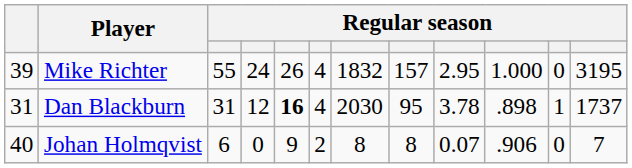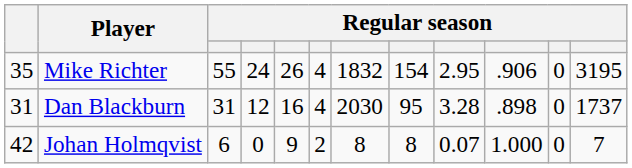Mike Richter | column 1: 39 -> 35
Mike Richter | column 8: 157 -> 154
Mike Richter | column 10: 1.000 -> .906
Dan Blackburn | column 5: bold -> normal
Dan Blackburn | column 9: 3.78 -> 3.28
Dan Blackburn | column 11: 1 -> 0
Johan Holmqvist | column 1: 40 -> 42
Johan Holmqvist | column 10: .906 -> 1.000
